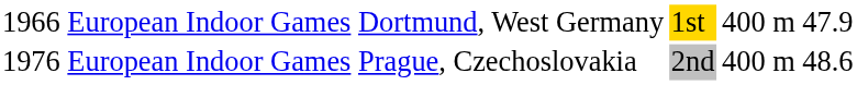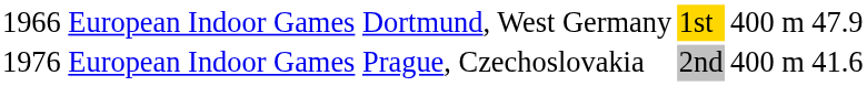European Indoor Games / Prague, Czechoslovakia | column 6: 48.6 -> 41.6
